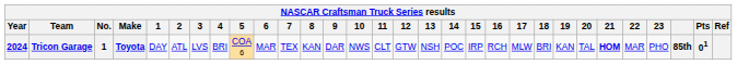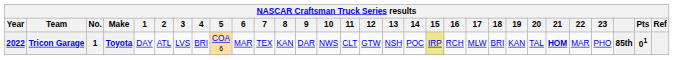Tricon Garage | Year: 2024 -> 2022
Tricon Garage | 15: no background -> khaki background
